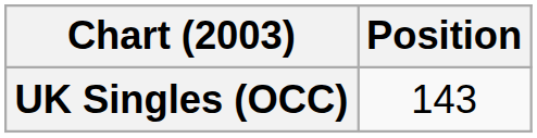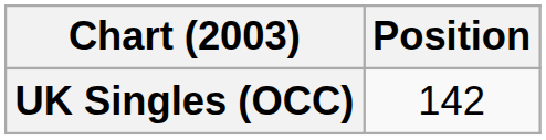UK Singles (OCC) | Position: 143 -> 142
